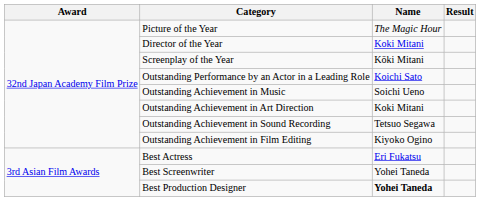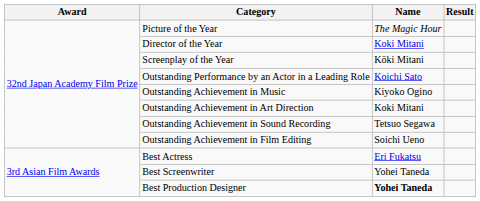Outstanding Achievement in Music | Name: Soichi Ueno -> Kiyoko Ogino
Outstanding Achievement in Film Editing | Name: Kiyoko Ogino -> Soichi Ueno
